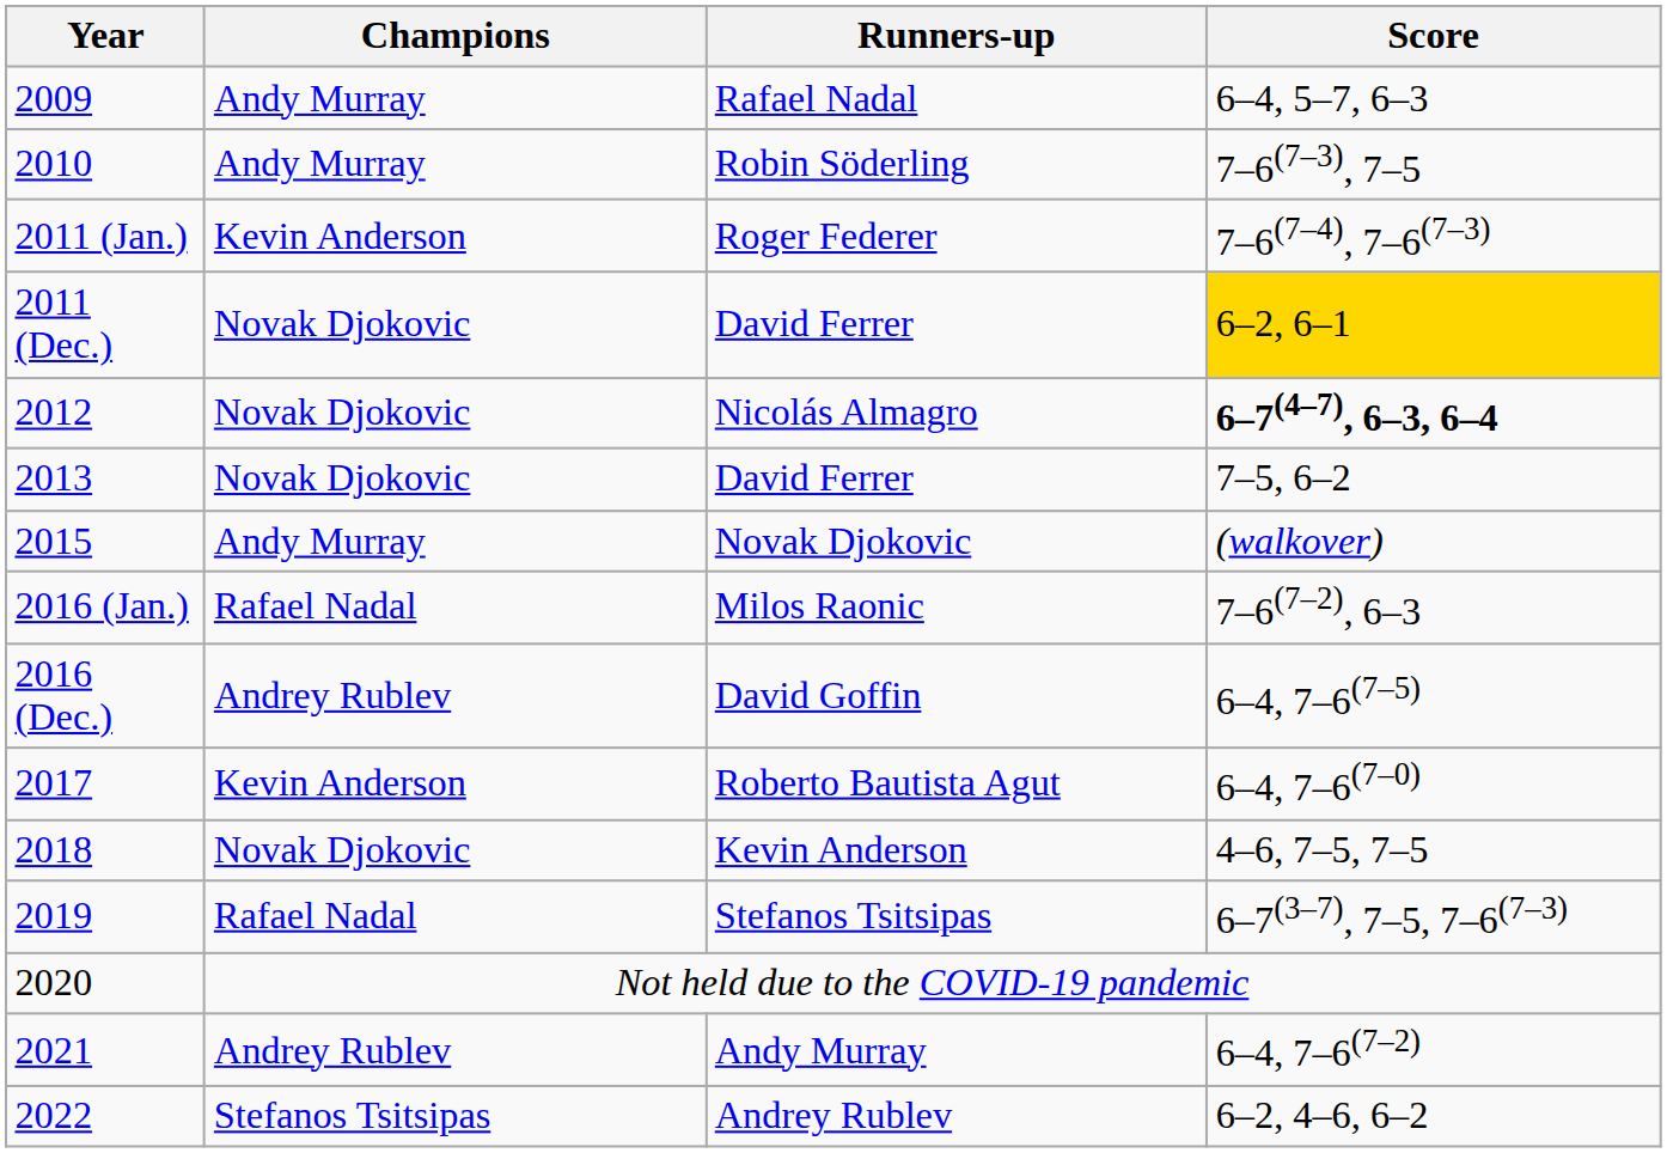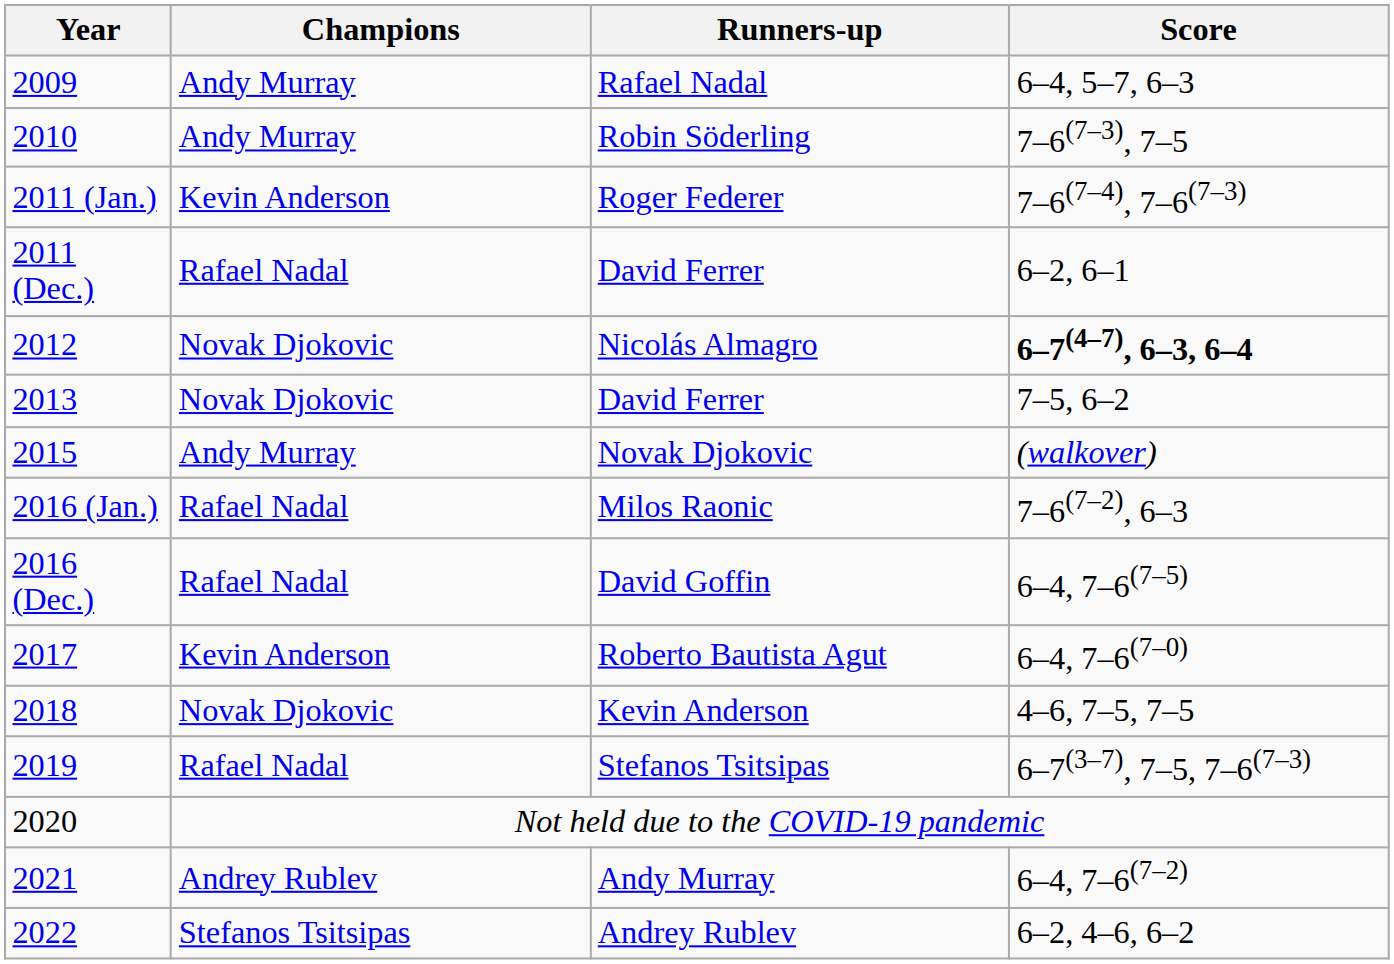2011 (Dec.) / David Ferrer | Champions: Novak Djokovic -> Rafael Nadal
2011 (Dec.) / David Ferrer | Score: gold background -> no background
David Goffin | Champions: Andrey Rublev -> Rafael Nadal
